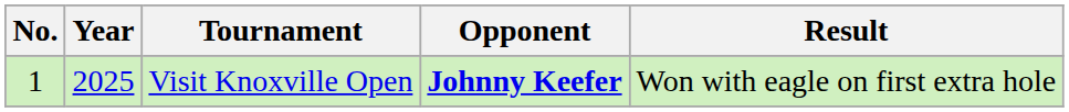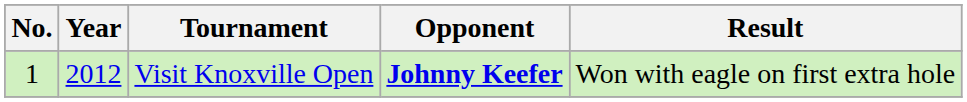Visit Knoxville Open | Year: 2025 -> 2012
